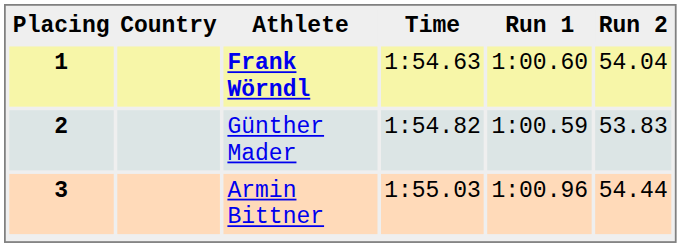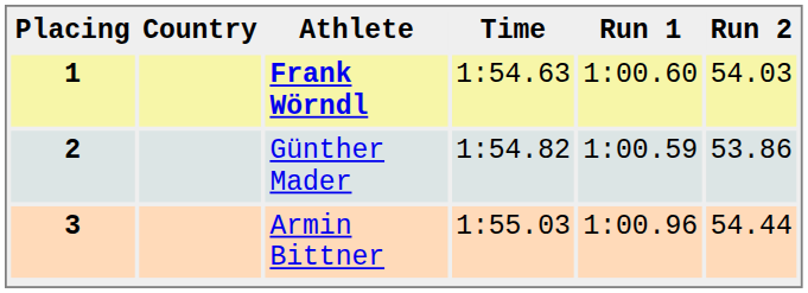1 | Run 2: 54.04 -> 54.03
2 | Run 2: 53.83 -> 53.86
